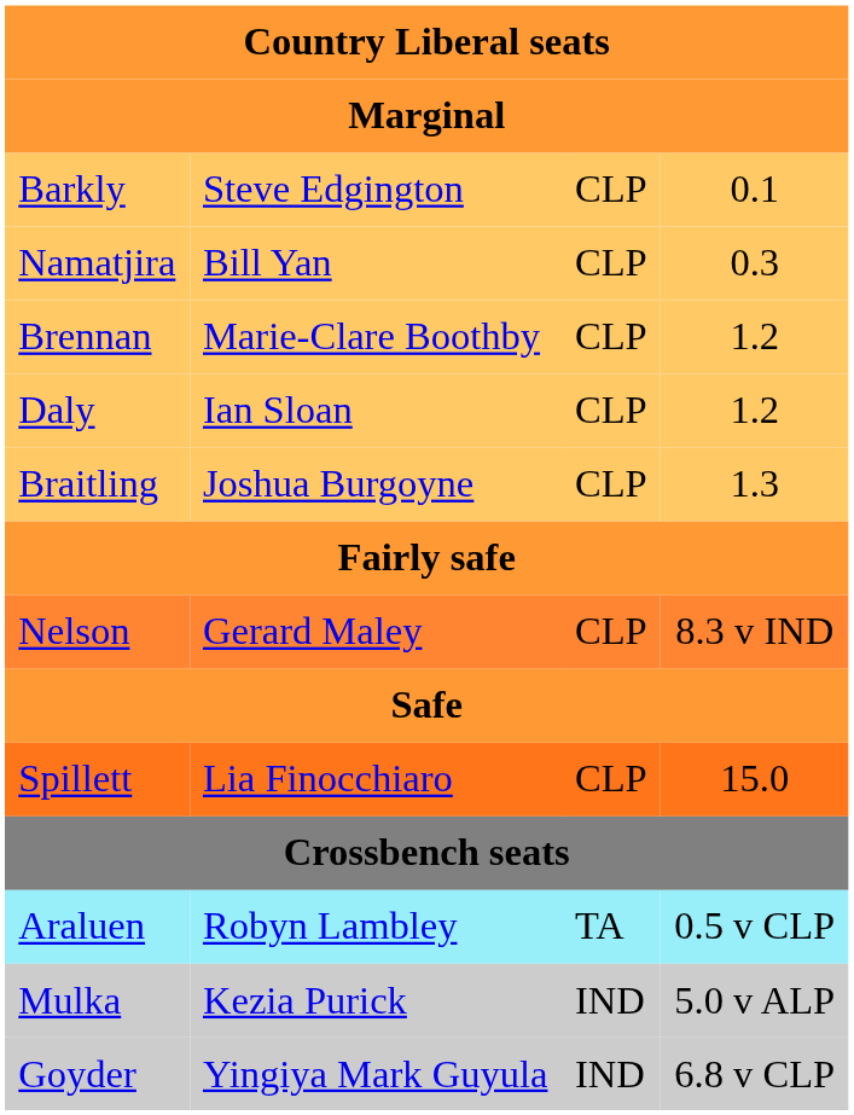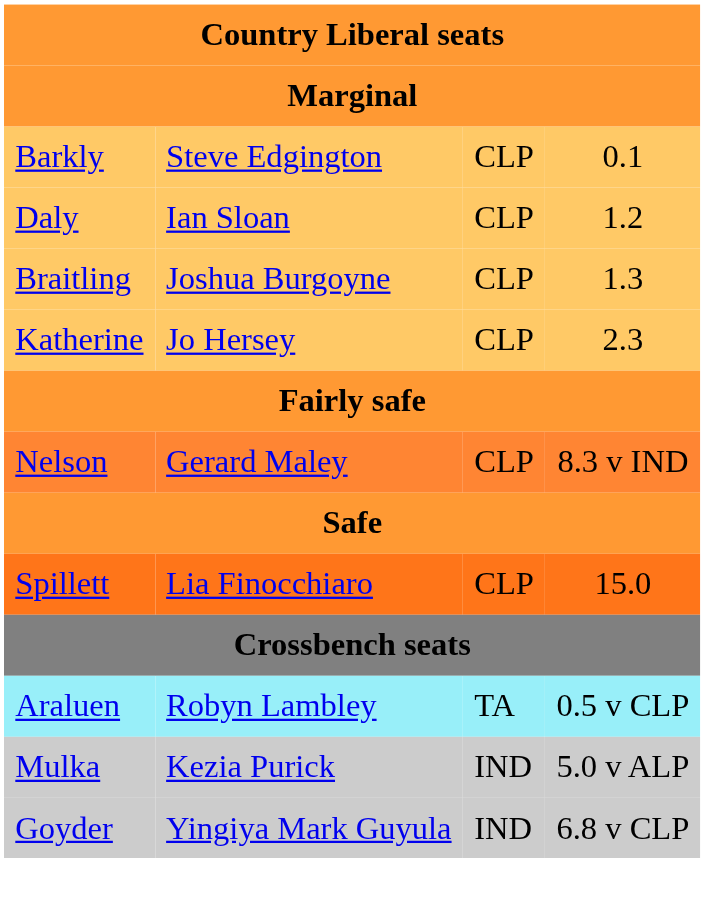- row: Namatjira | Bill Yan | CLP | 0.3
- row: Brennan | Marie-Clare Boothby | CLP | 1.2
+ row: Katherine | Jo Hersey | CLP | 2.3
